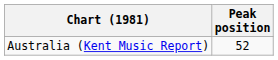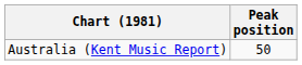Australia (Kent Music Report) | Peak position: 52 -> 50
